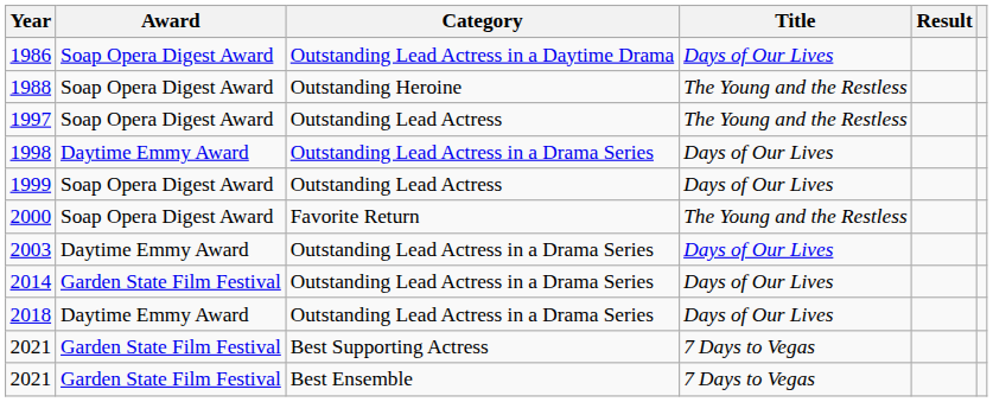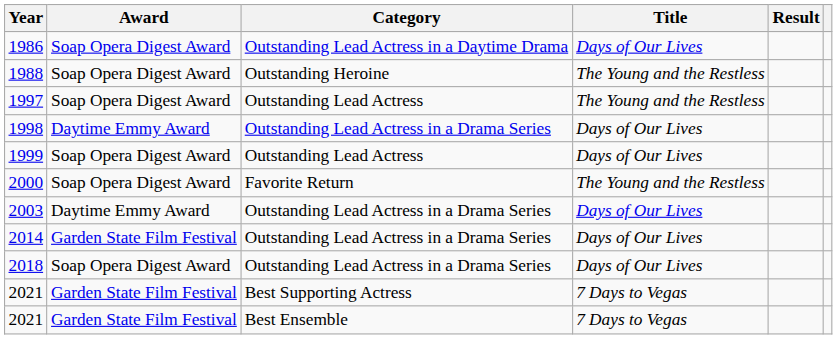2018 | Award: Daytime Emmy Award -> Soap Opera Digest Award
